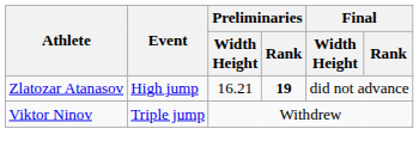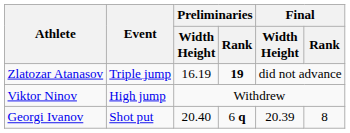Zlatozar Atanasov | Event: High jump -> Triple jump
Zlatozar Atanasov | Preliminaries / Width Height: 16.21 -> 16.19
Viktor Ninov | Event: Triple jump -> High jump
+ row: Georgi Ivanov | Shot put | 20.40 | 6 q | 20.39 | 8
